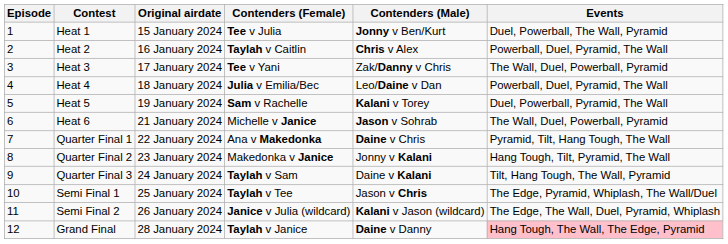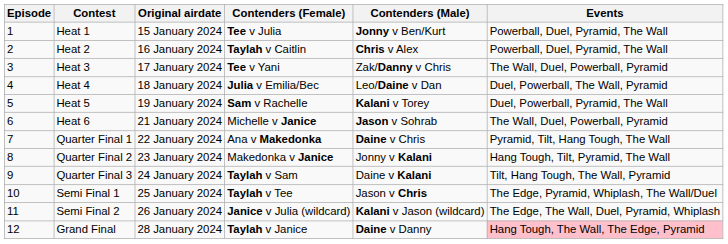Heat 1 | Events: Duel, Powerball, The Wall, Pyramid -> Powerball, Duel, Pyramid, The Wall
Heat 4 | Events: Powerball, Duel, Pyramid, The Wall -> Duel, Powerball, The Wall, Pyramid
